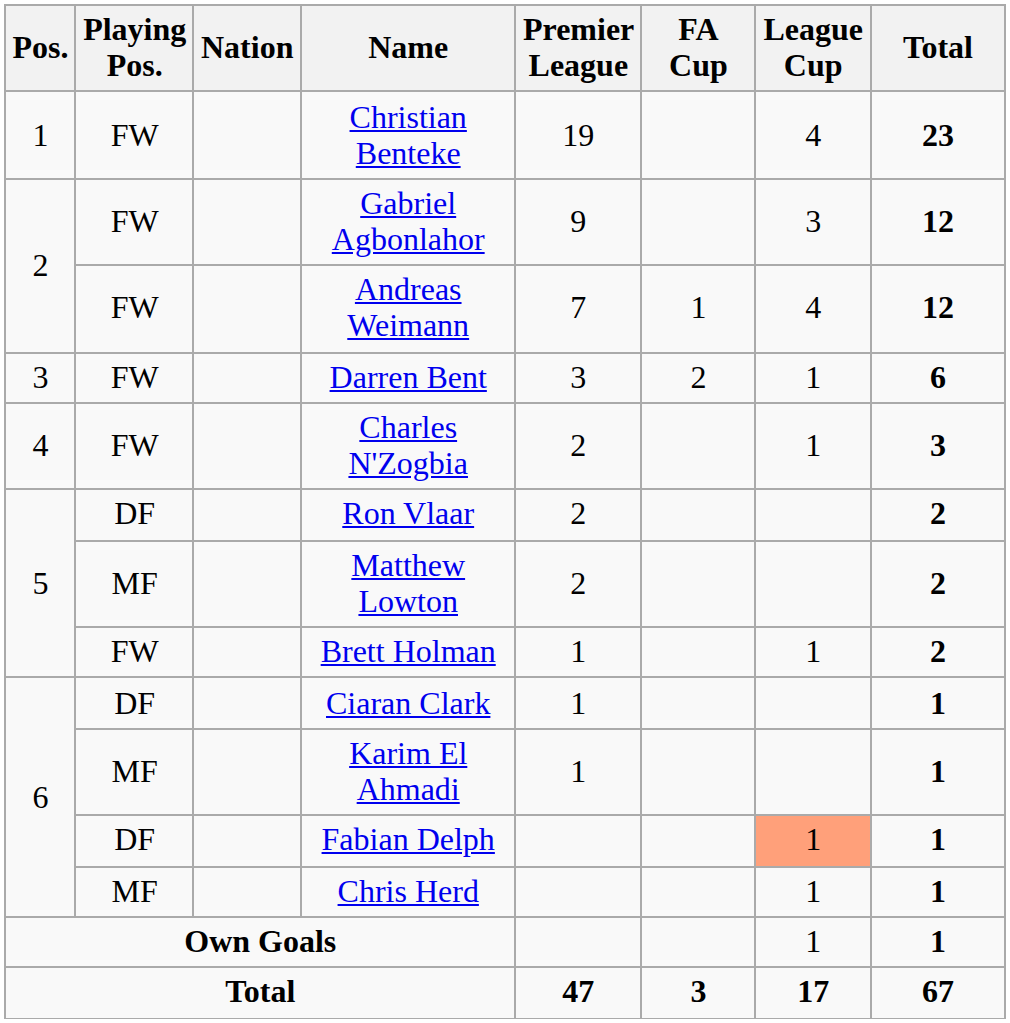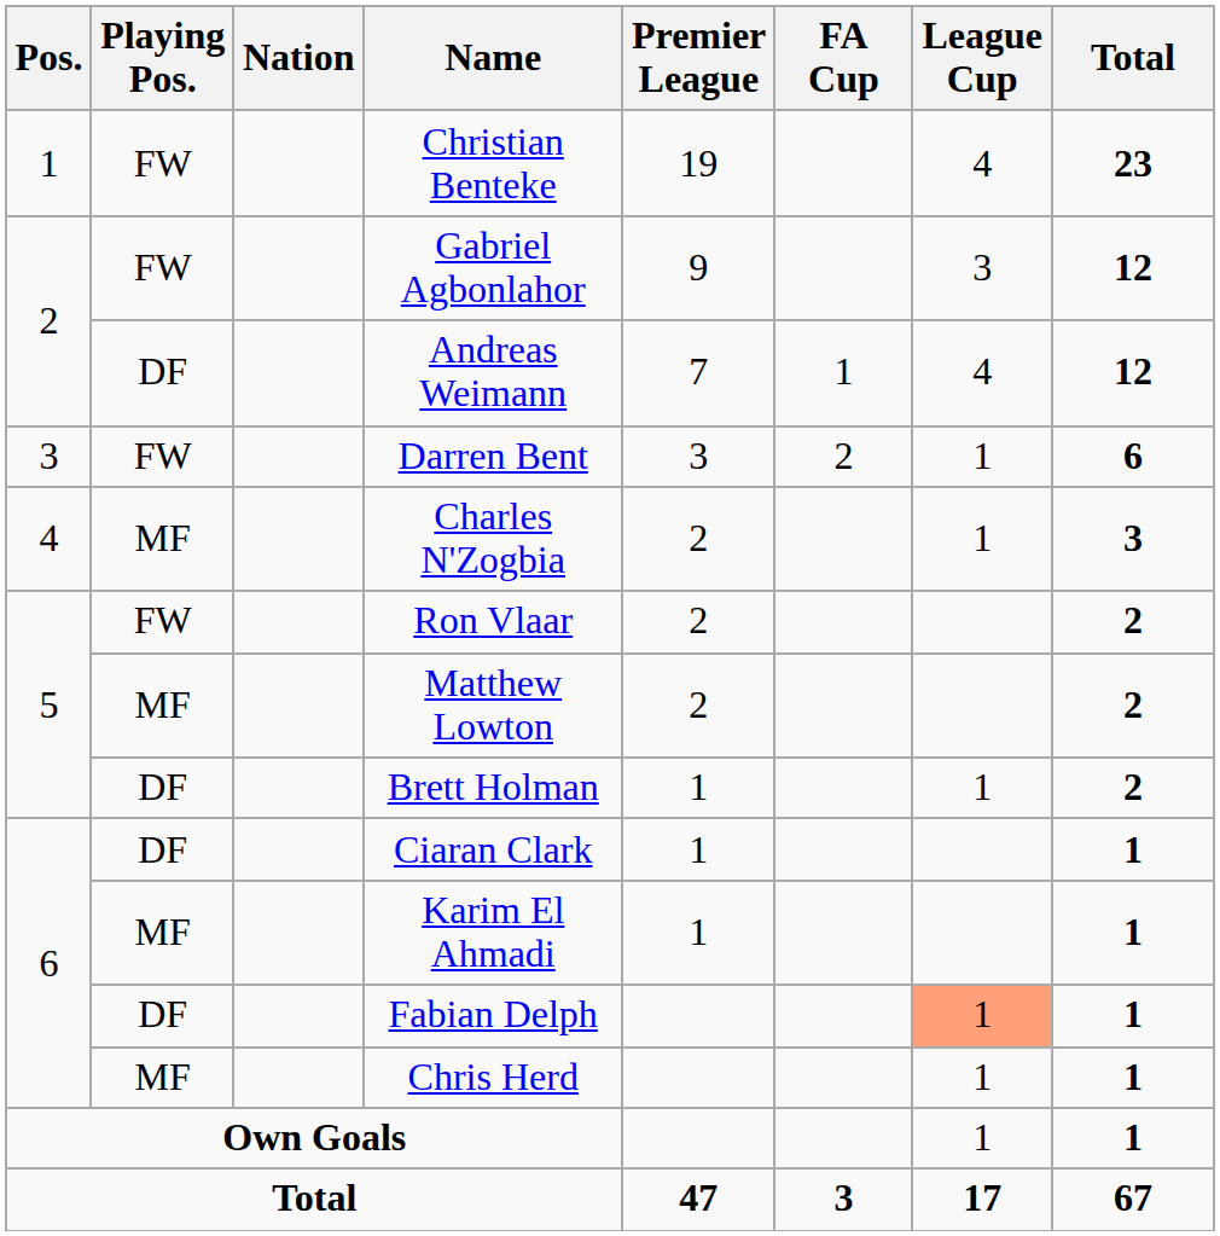Andreas Weimann | Playing Pos.: FW -> DF
Charles N'Zogbia | Playing Pos.: FW -> MF
Ron Vlaar | Playing Pos.: DF -> FW
Brett Holman | Playing Pos.: FW -> DF
